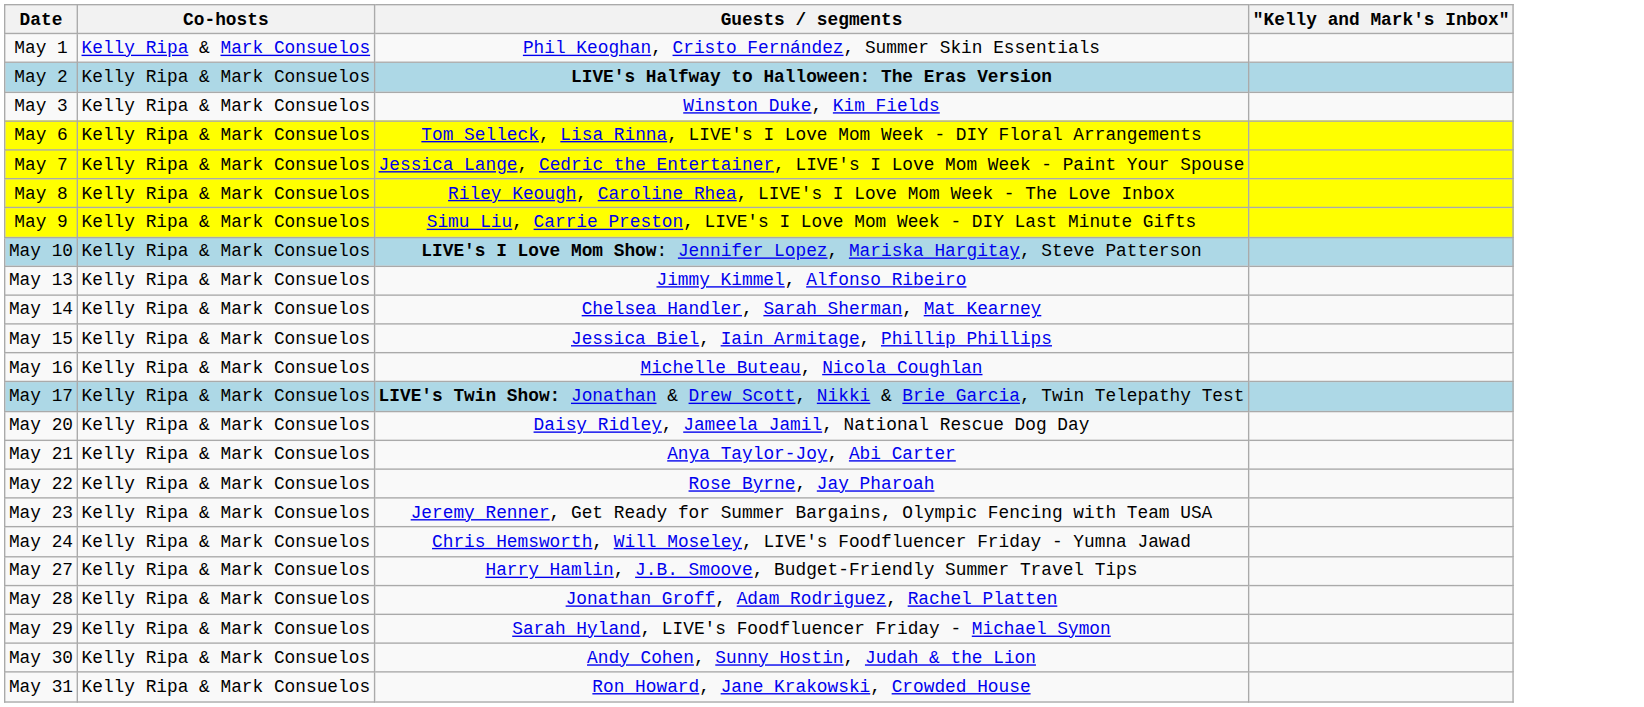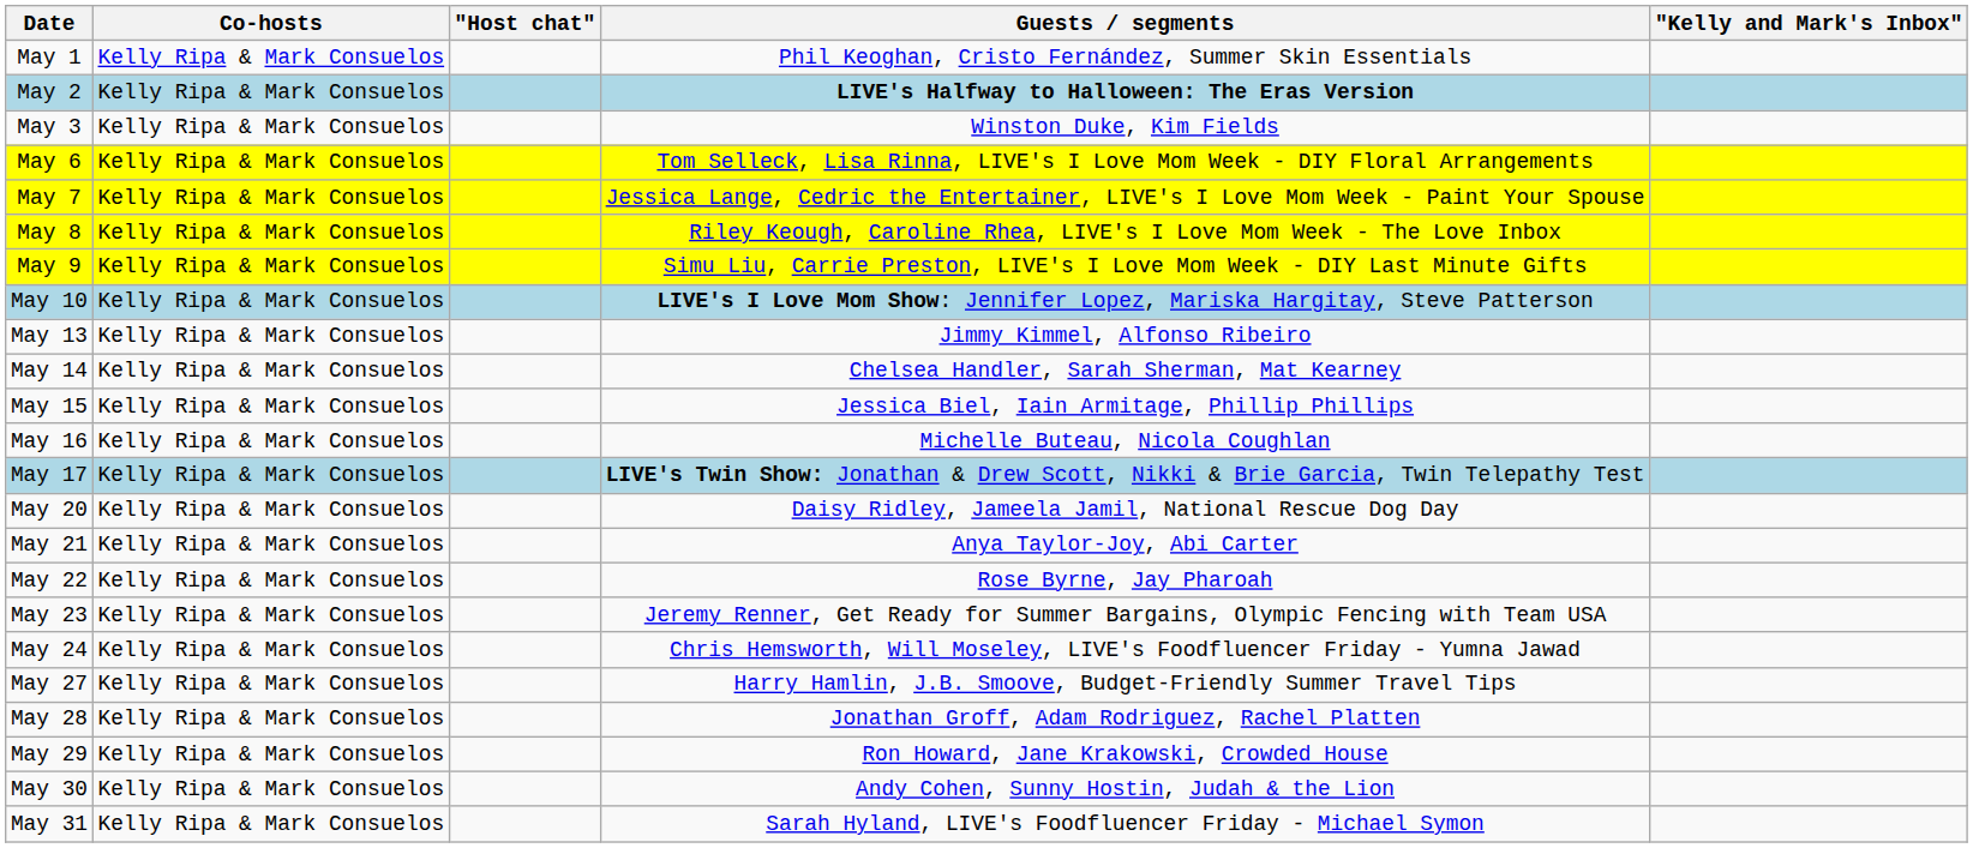+ column: "Host chat"
May 29 | Guests / segments: Sarah Hyland, LIVE's Foodfluencer Friday - Michael Symon -> Ron Howard, Jane Krakowski, Crowded House
May 31 | Guests / segments: Ron Howard, Jane Krakowski, Crowded House -> Sarah Hyland, LIVE's Foodfluencer Friday - Michael Symon
